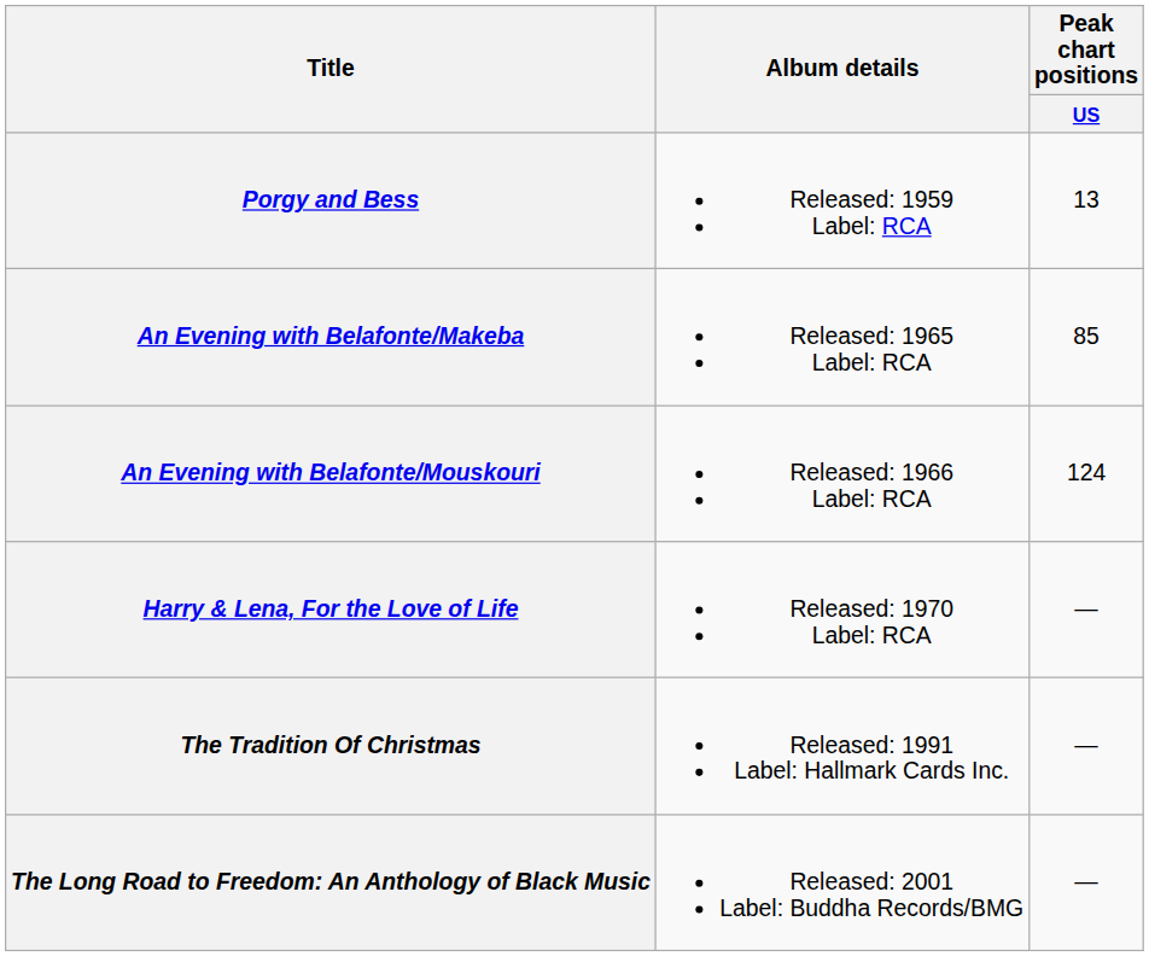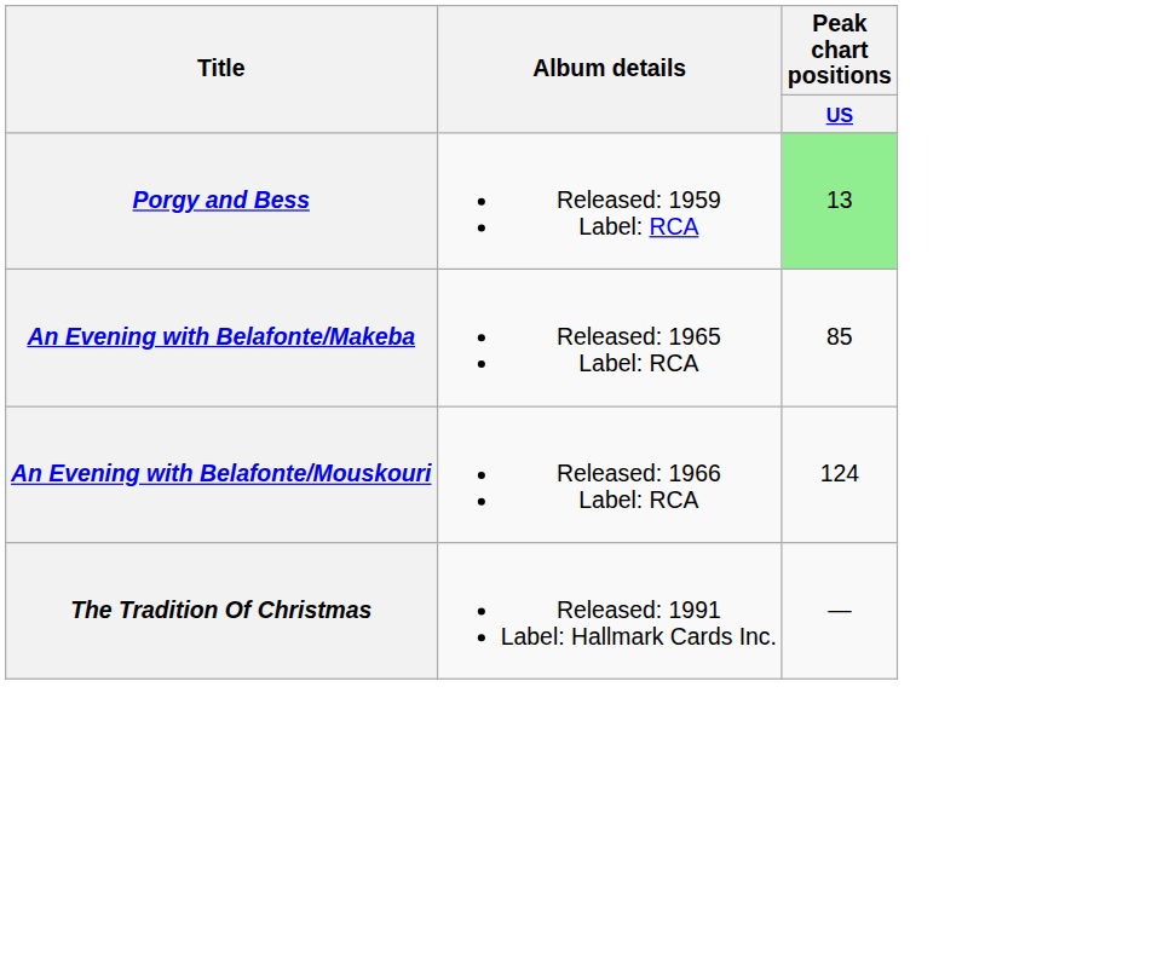Porgy and Bess | Peak chart positions / US: no background -> lightgreen background
- row: Harry & Lena, For the Love of Life | Released: 1970 Label: RCA | —
- row: The Long Road to Freedom: An Anthology of Black Music | Released: 2001 Label: Buddha Records/BMG | —
